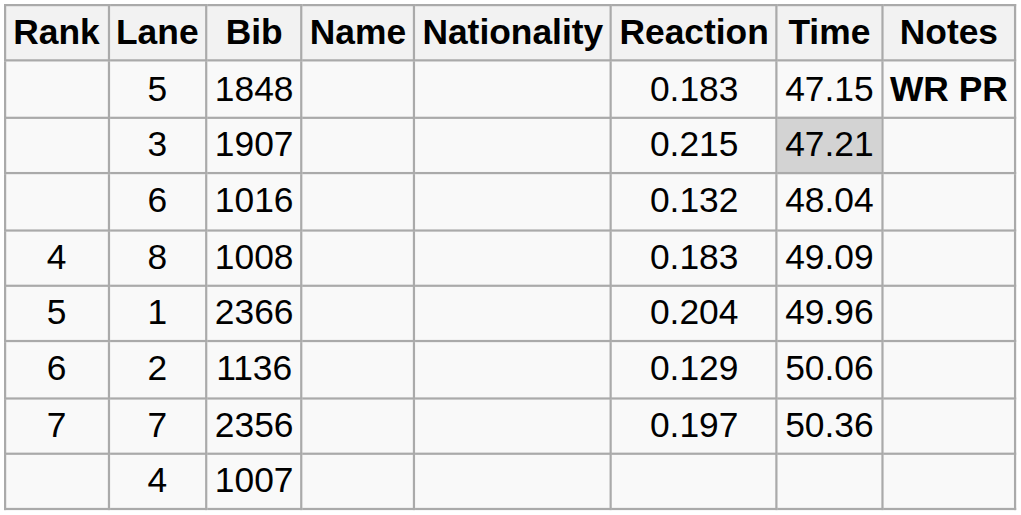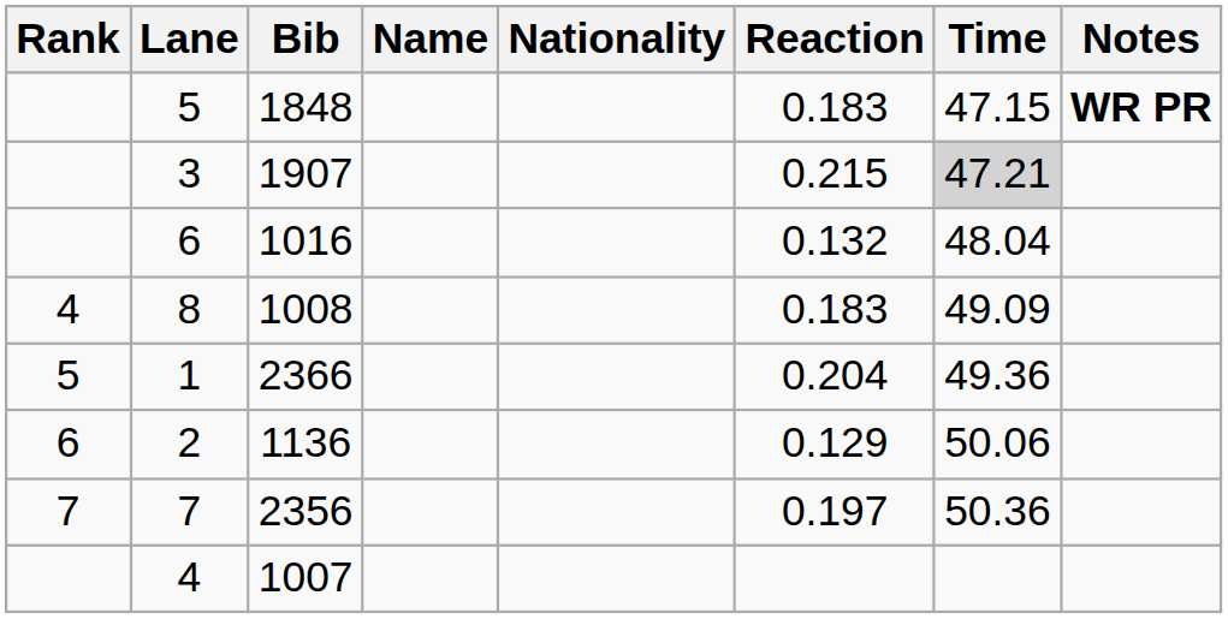1 | Time: 49.96 -> 49.36
